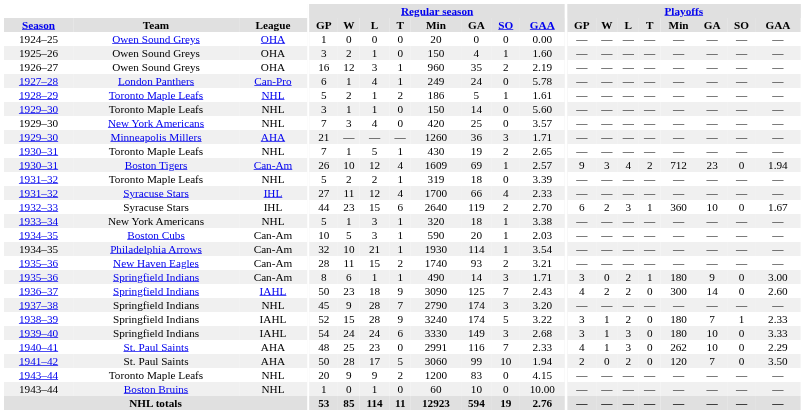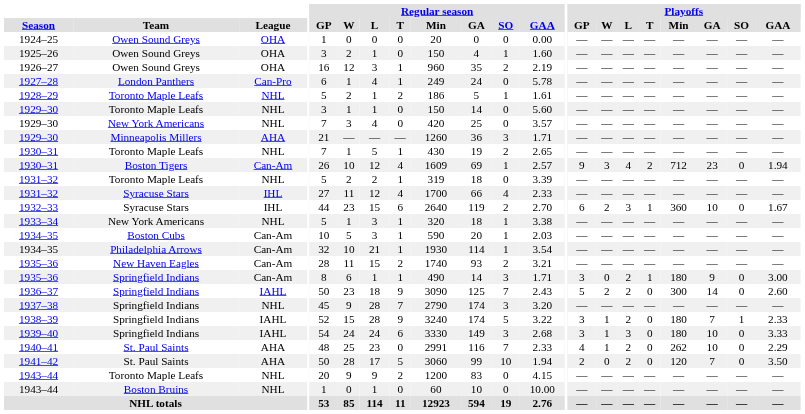1936–37 | Playoffs / GP: 4 -> 5
1940–41 | Playoffs / L: 3 -> 2
